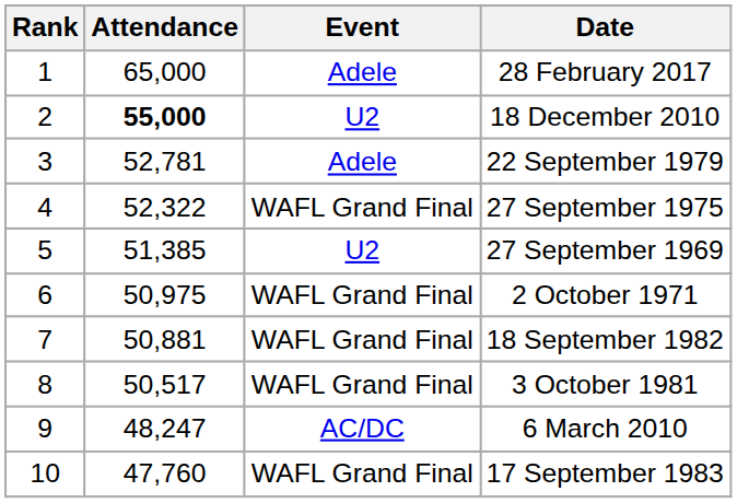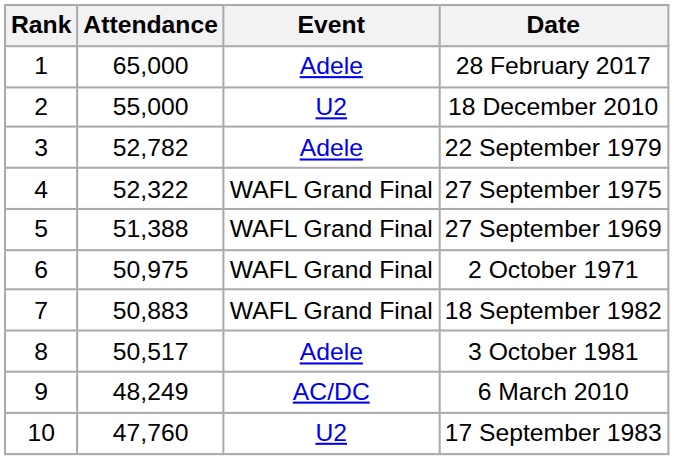18 December 2010 | Attendance: bold -> normal
22 September 1979 | Attendance: 52,781 -> 52,782
27 September 1969 | Attendance: 51,385 -> 51,388
27 September 1969 | Event: U2 -> WAFL Grand Final
18 September 1982 | Attendance: 50,881 -> 50,883
3 October 1981 | Event: WAFL Grand Final -> Adele
6 March 2010 | Attendance: 48,247 -> 48,249
17 September 1983 | Event: WAFL Grand Final -> U2
